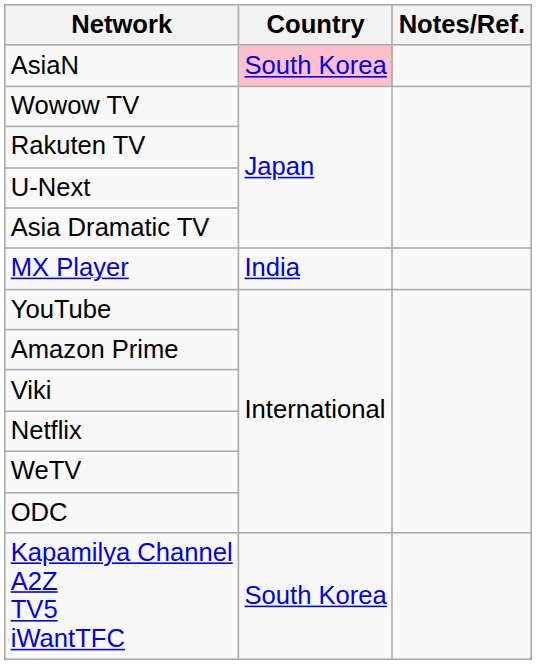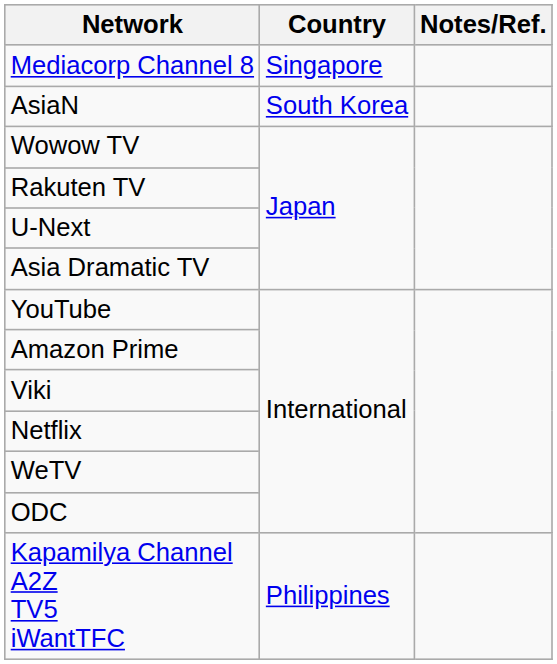+ row: Mediacorp Channel 8 | Singapore
AsiaN | Country: pink background -> no background
- row: MX Player | India
Kapamilya Channel A2Z TV5 iWantTFC | Country: South Korea -> Philippines
